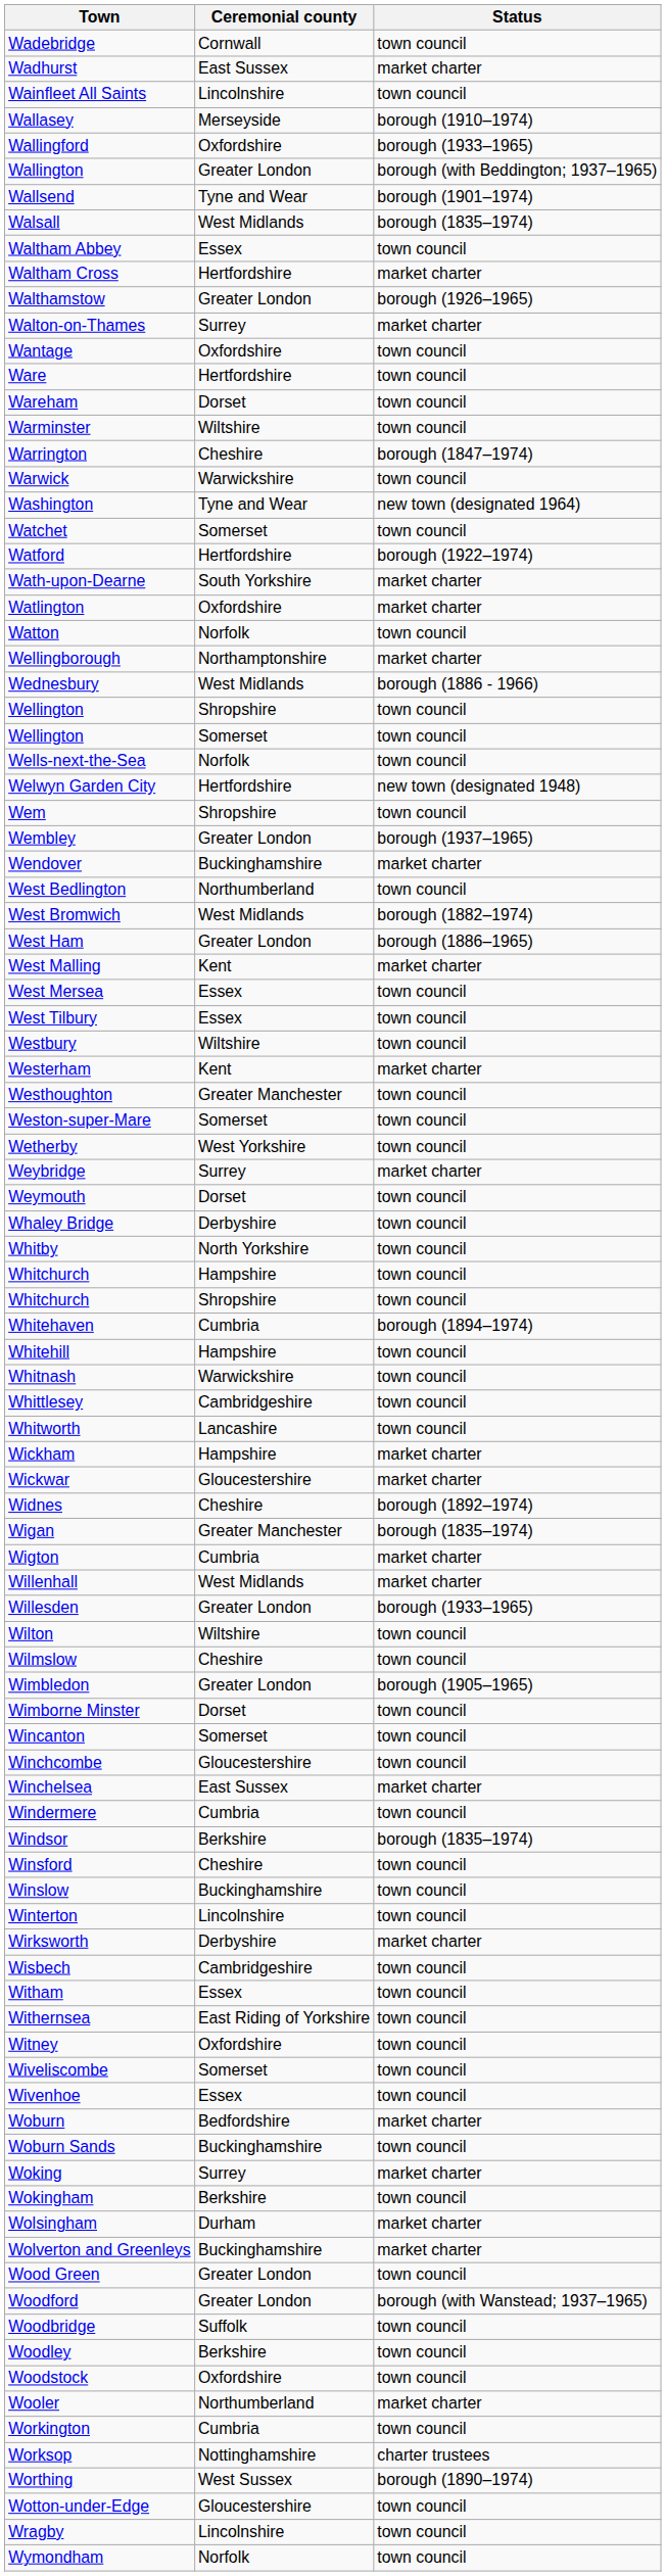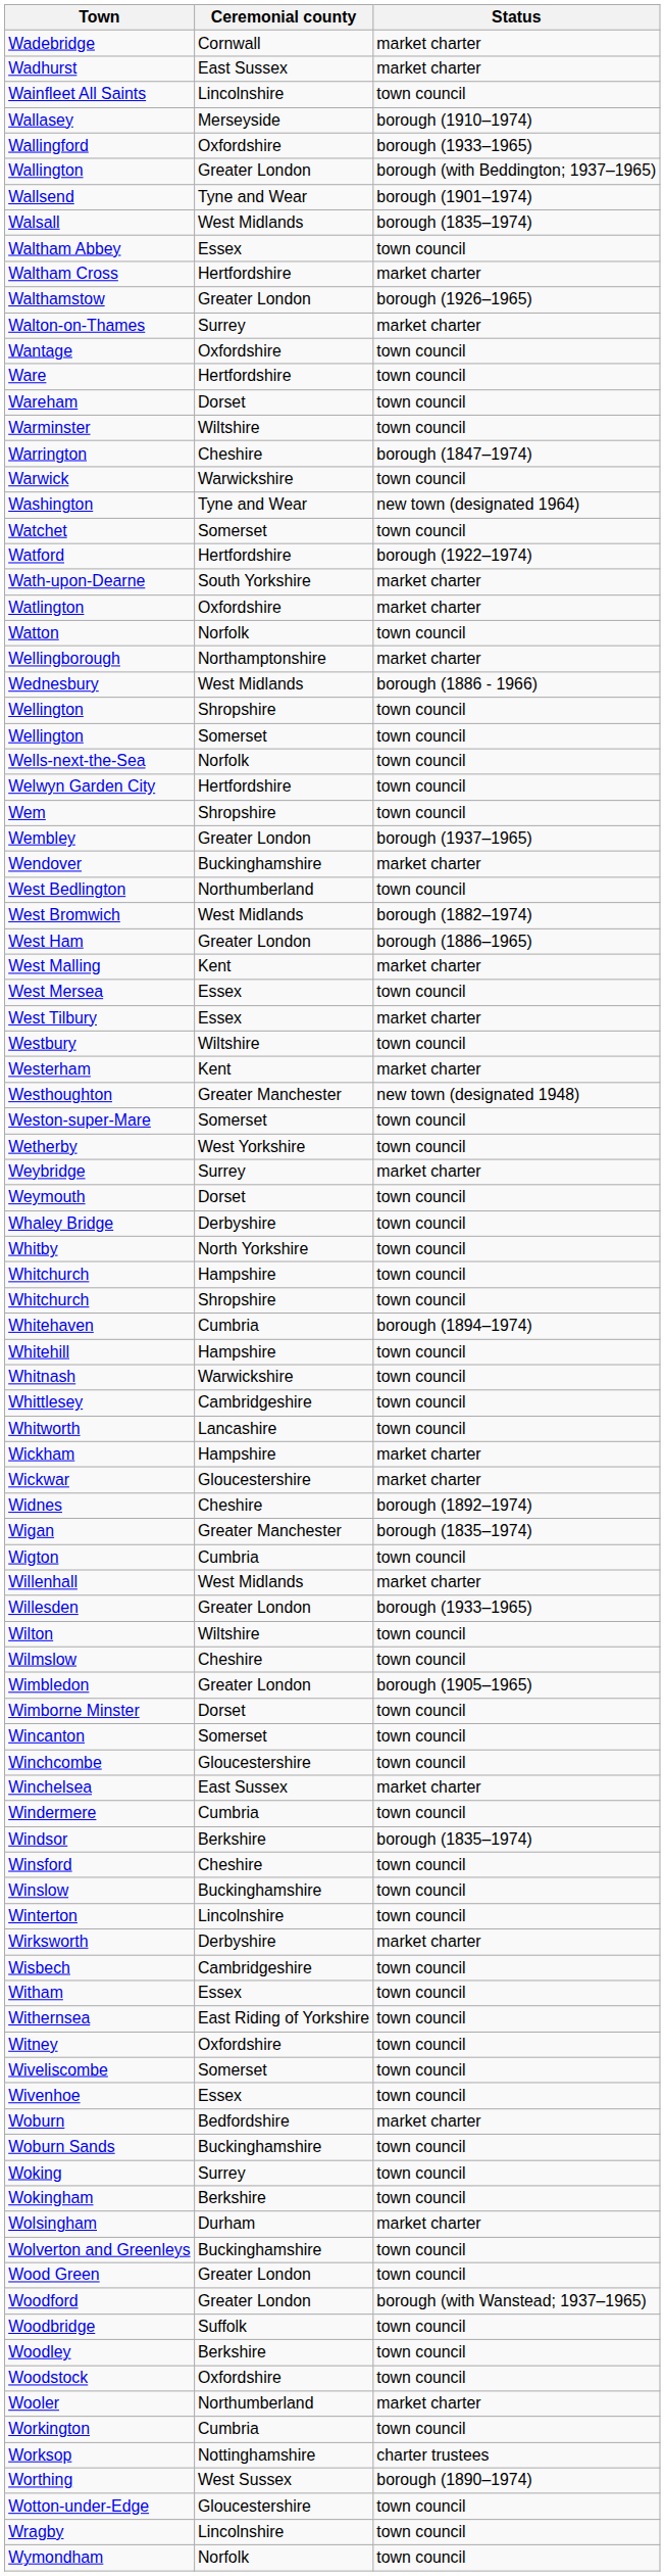Wadebridge | Status: town council -> market charter
Welwyn Garden City | Status: new town (designated 1948) -> town council
West Tilbury | Status: town council -> market charter
Westhoughton | Status: town council -> new town (designated 1948)
Wigton | Status: market charter -> town council
Woking | Status: market charter -> town council
Wolverton and Greenleys | Status: market charter -> town council
